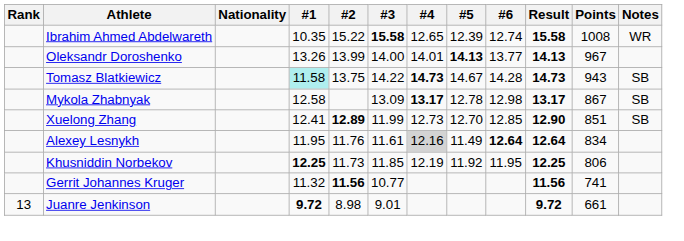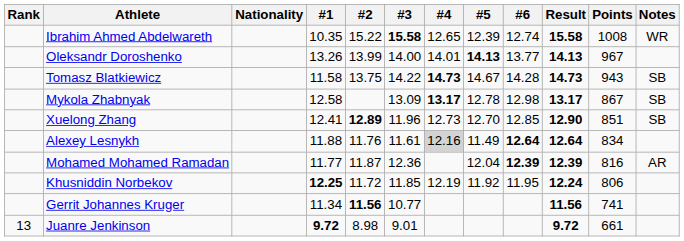Tomasz Blatkiewicz | #1: paleturquoise background -> no background
Xuelong Zhang | #3: 11.99 -> 11.96
Alexey Lesnykh | #1: 11.95 -> 11.88
+ row: Mohamed Mohamed Ramadan | 11.77 | 11.87 | 12.36 | 12.04 | 12.39 | 12.39 | 816 | AR
Khusniddin Norbekov | #2: 11.73 -> 11.72
Khusniddin Norbekov | Result: 12.25 -> 12.24
Gerrit Johannes Kruger | #1: 11.32 -> 11.34
